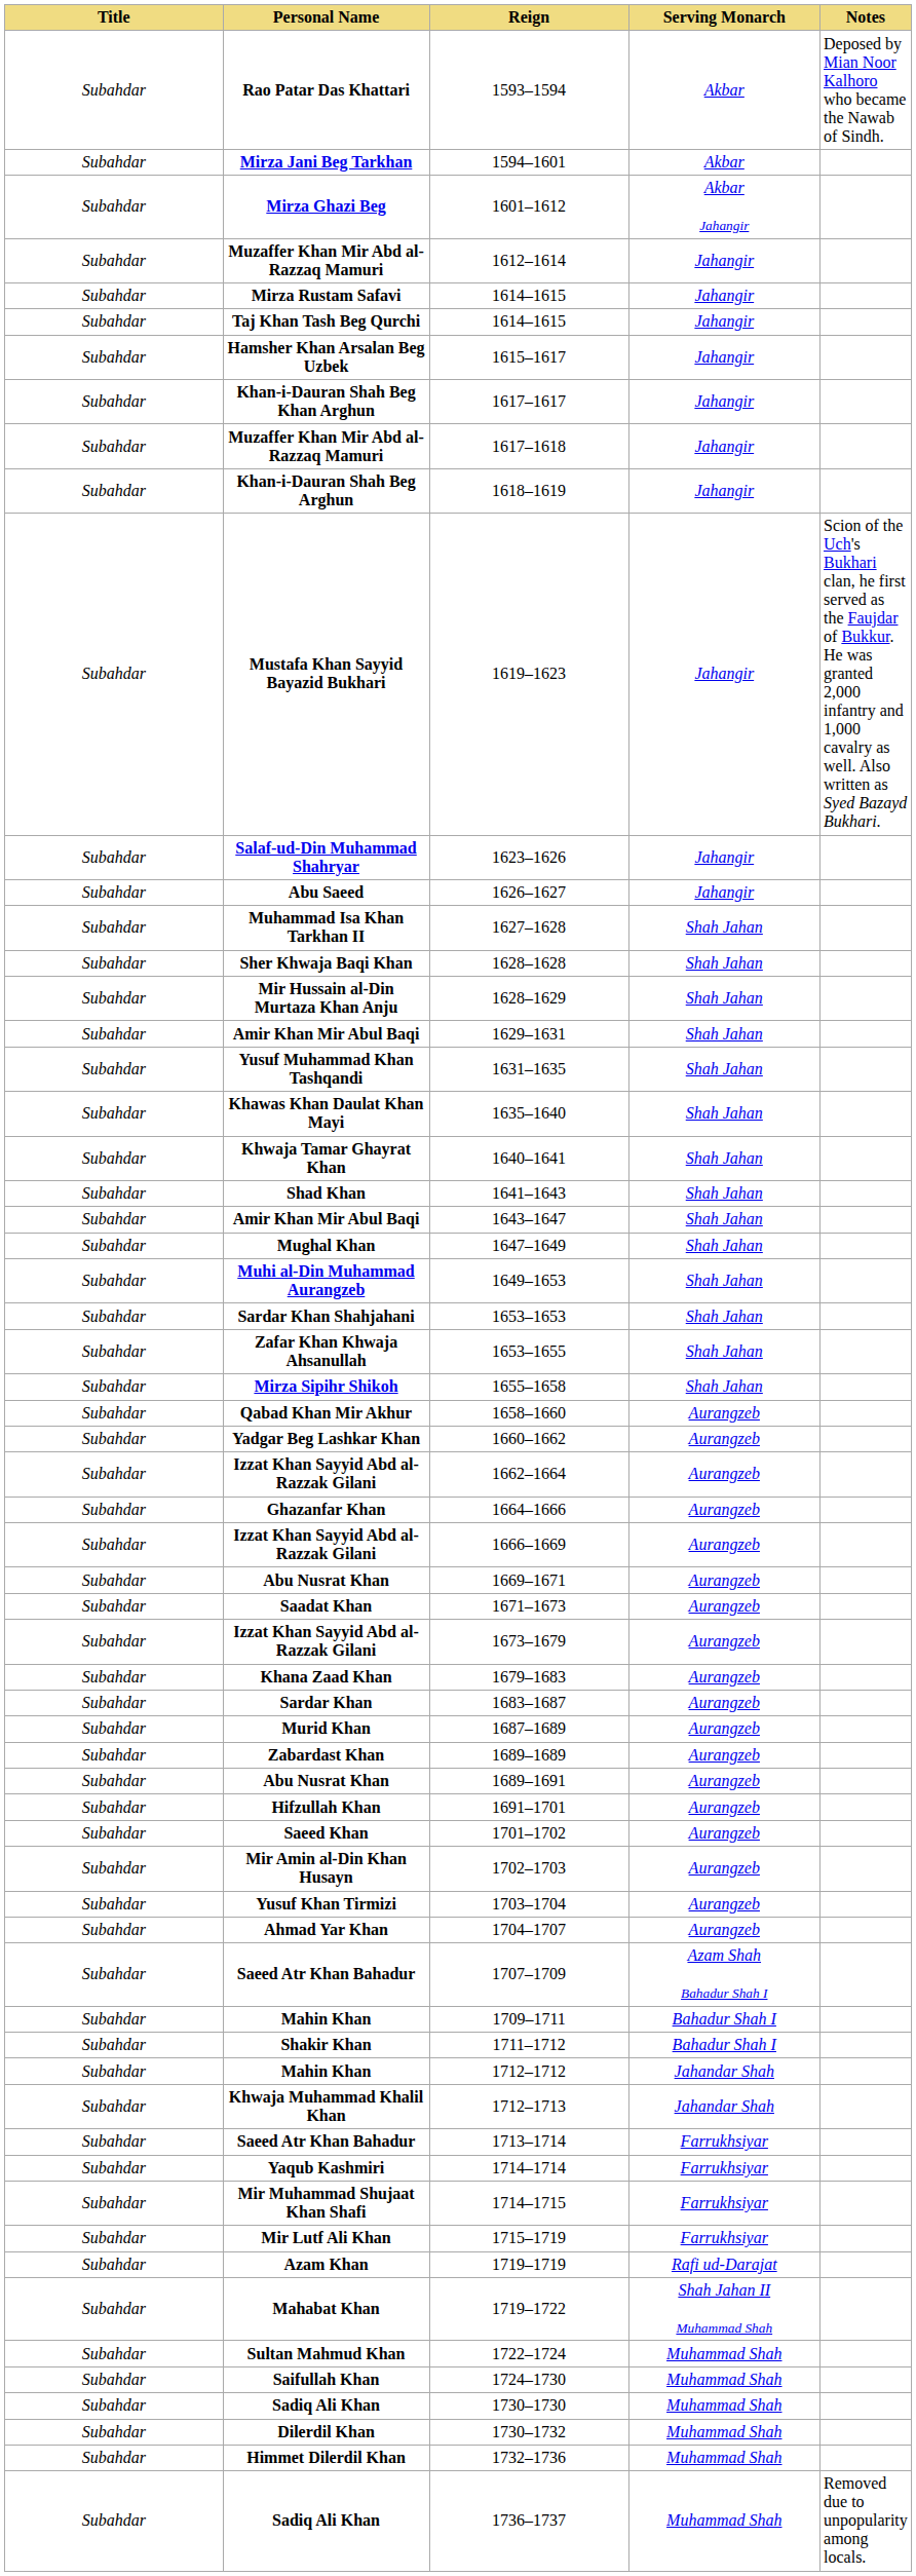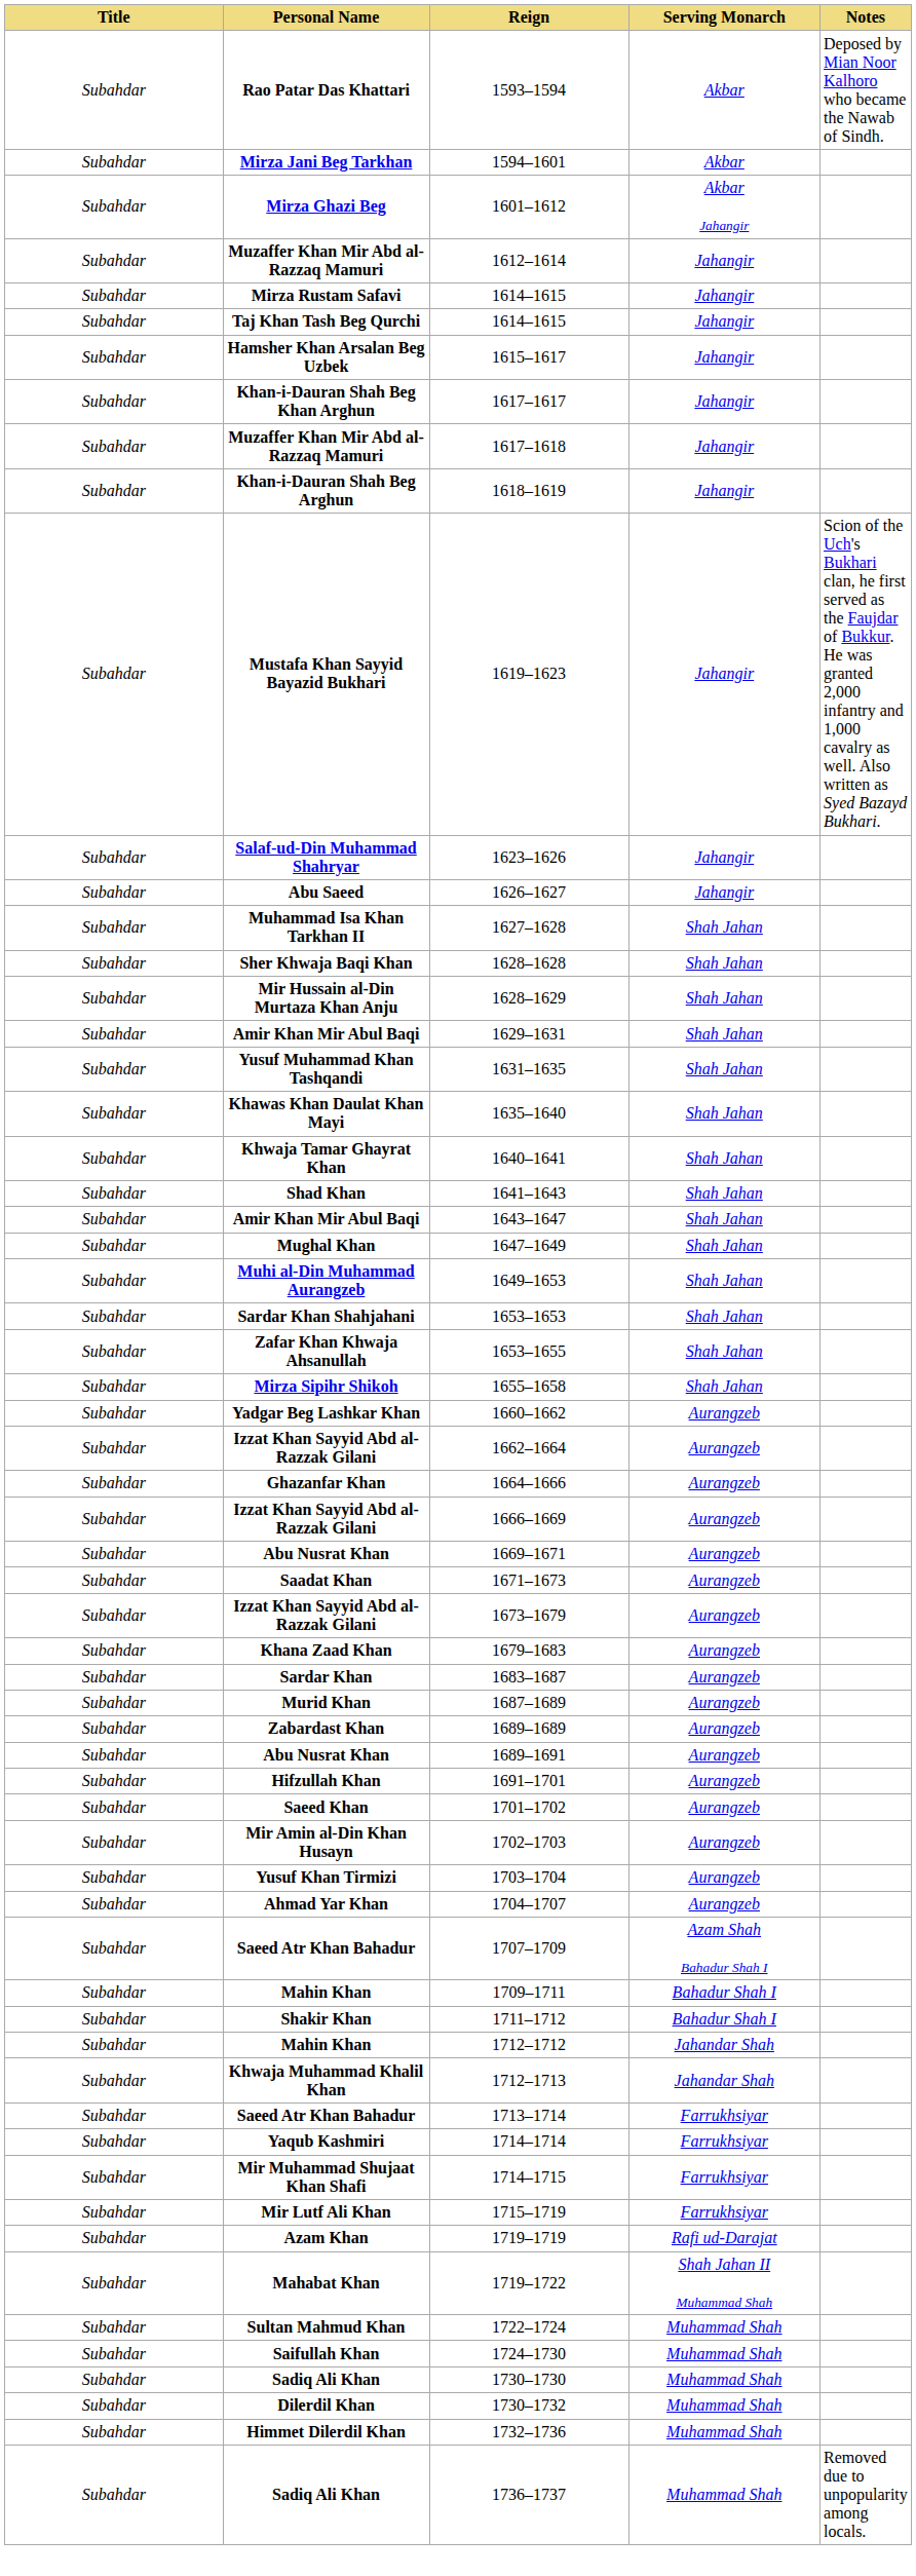- row: Subahdar | Qabad Khan Mir Akhur | 1658–1660 | Aurangzeb
